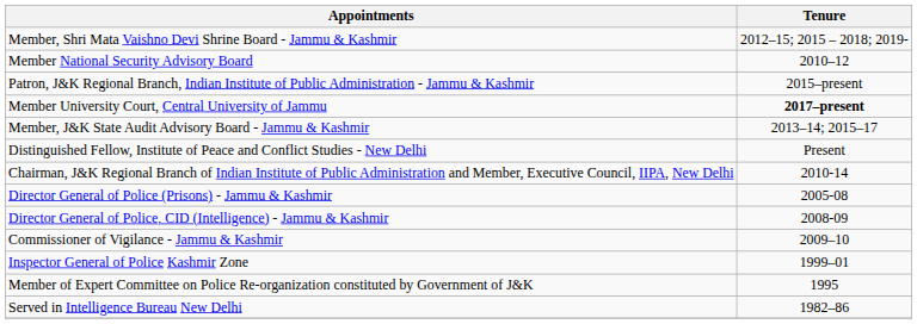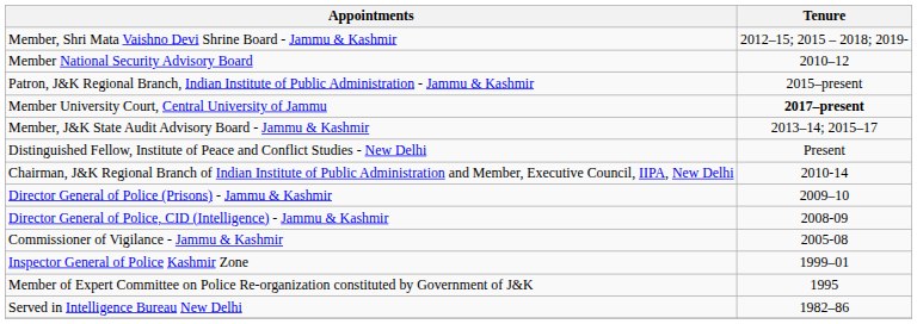Director General of Police (Prisons) - Jammu & Kashmir | Tenure: 2005-08 -> 2009–10
Commissioner of Vigilance - Jammu & Kashmir | Tenure: 2009–10 -> 2005-08
